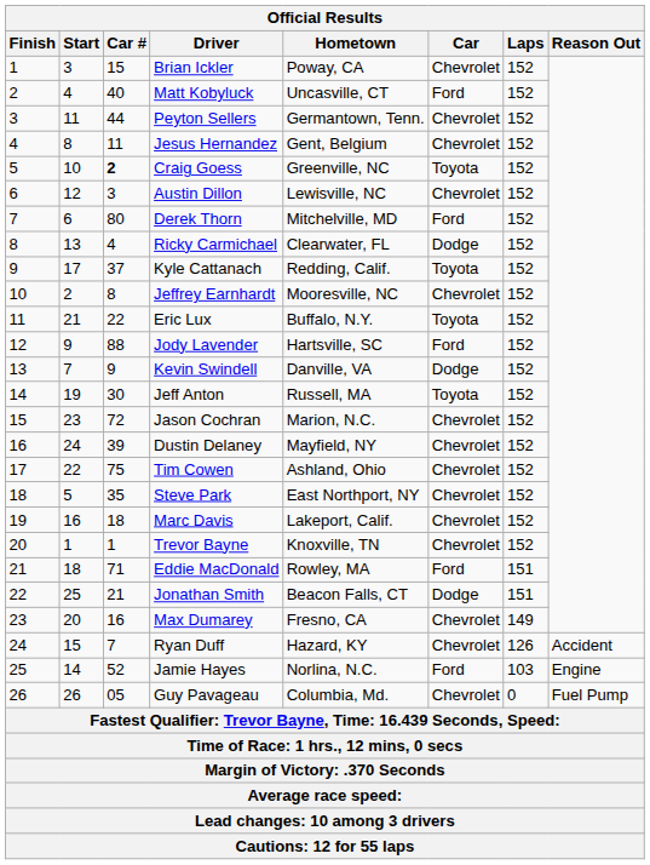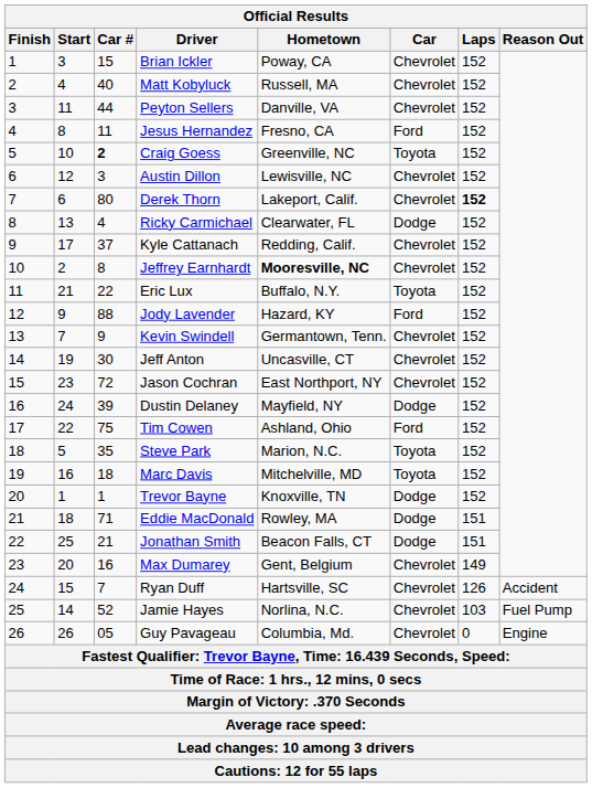Matt Kobyluck | Hometown: Uncasville, CT -> Russell, MA
Matt Kobyluck | Car: Ford -> Chevrolet
Peyton Sellers | Hometown: Germantown, Tenn. -> Danville, VA
Jesus Hernandez | Hometown: Gent, Belgium -> Fresno, CA
Jesus Hernandez | Car: Chevrolet -> Ford
Derek Thorn | Hometown: Mitchelville, MD -> Lakeport, Calif.
Derek Thorn | Car: Ford -> Chevrolet
Derek Thorn | Laps: normal -> bold
Kyle Cattanach | Car: Toyota -> Chevrolet
Jeffrey Earnhardt | Hometown: normal -> bold
Jody Lavender | Hometown: Hartsville, SC -> Hazard, KY
Kevin Swindell | Hometown: Danville, VA -> Germantown, Tenn.
Kevin Swindell | Car: Dodge -> Chevrolet
Jeff Anton | Hometown: Russell, MA -> Uncasville, CT
Jeff Anton | Car: Toyota -> Chevrolet
Jason Cochran | Hometown: Marion, N.C. -> East Northport, NY
Dustin Delaney | Car: Chevrolet -> Dodge
Tim Cowen | Car: Chevrolet -> Ford
Steve Park | Hometown: East Northport, NY -> Marion, N.C.
Steve Park | Car: Chevrolet -> Toyota
Marc Davis | Hometown: Lakeport, Calif. -> Mitchelville, MD
Marc Davis | Car: Chevrolet -> Toyota
Trevor Bayne | Car: Chevrolet -> Dodge
Eddie MacDonald | Car: Ford -> Dodge
Max Dumarey | Hometown: Fresno, CA -> Gent, Belgium
Ryan Duff | Hometown: Hazard, KY -> Hartsville, SC
Jamie Hayes | Car: Ford -> Chevrolet
Jamie Hayes | Reason Out: Engine -> Fuel Pump
Guy Pavageau | Reason Out: Fuel Pump -> Engine
